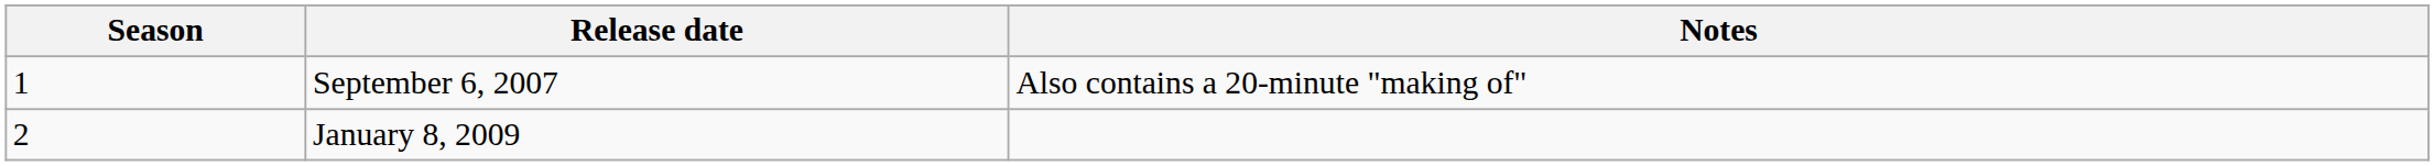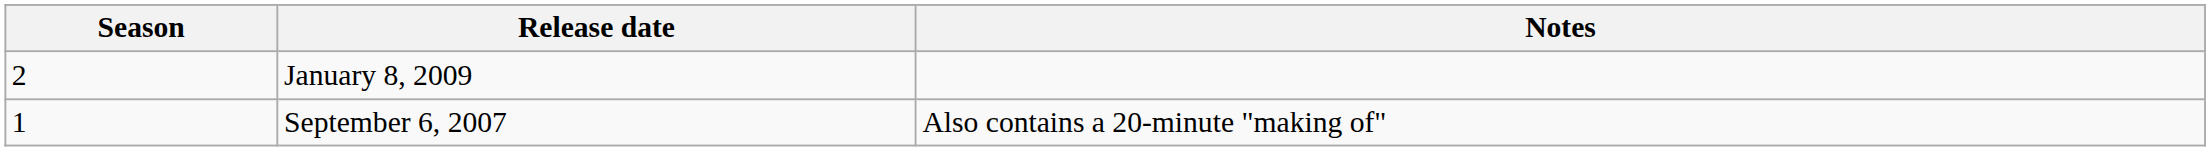rows swapped: September 6, 2007 <-> January 8, 2009
